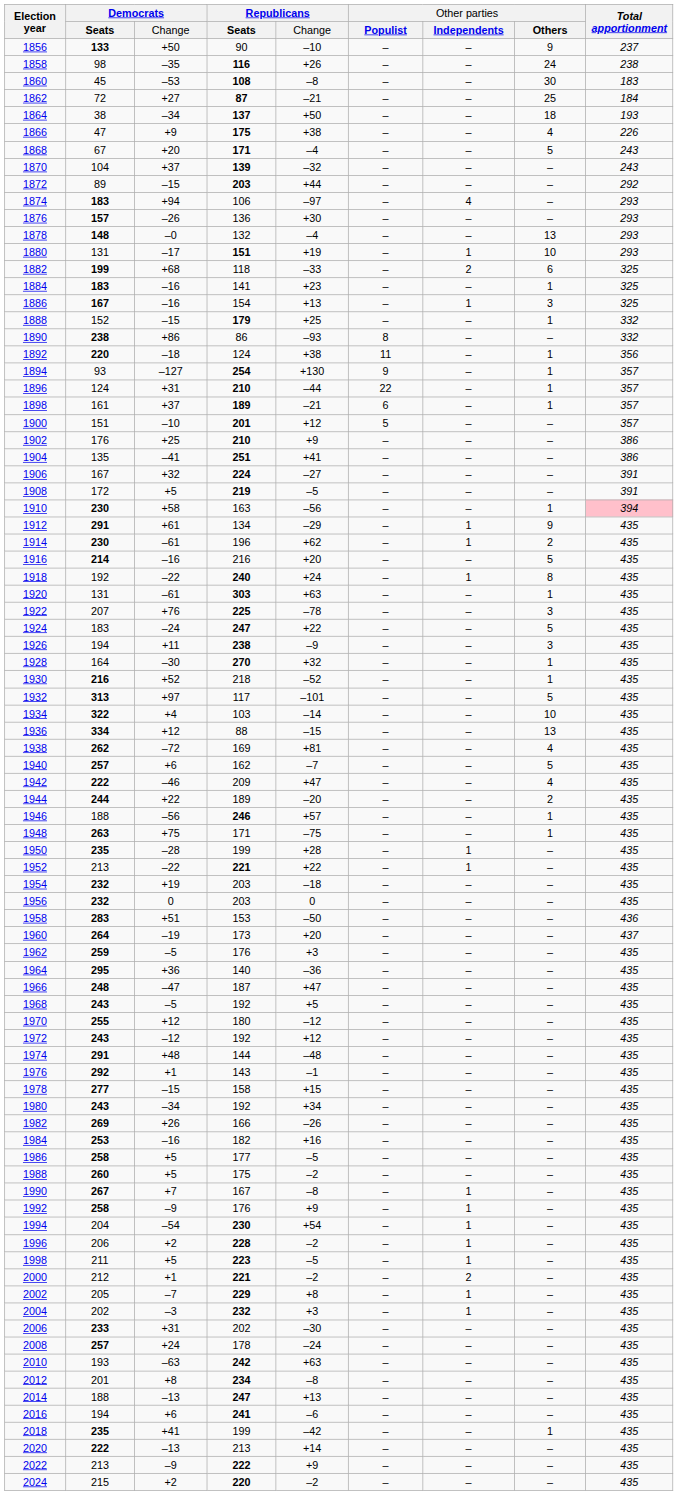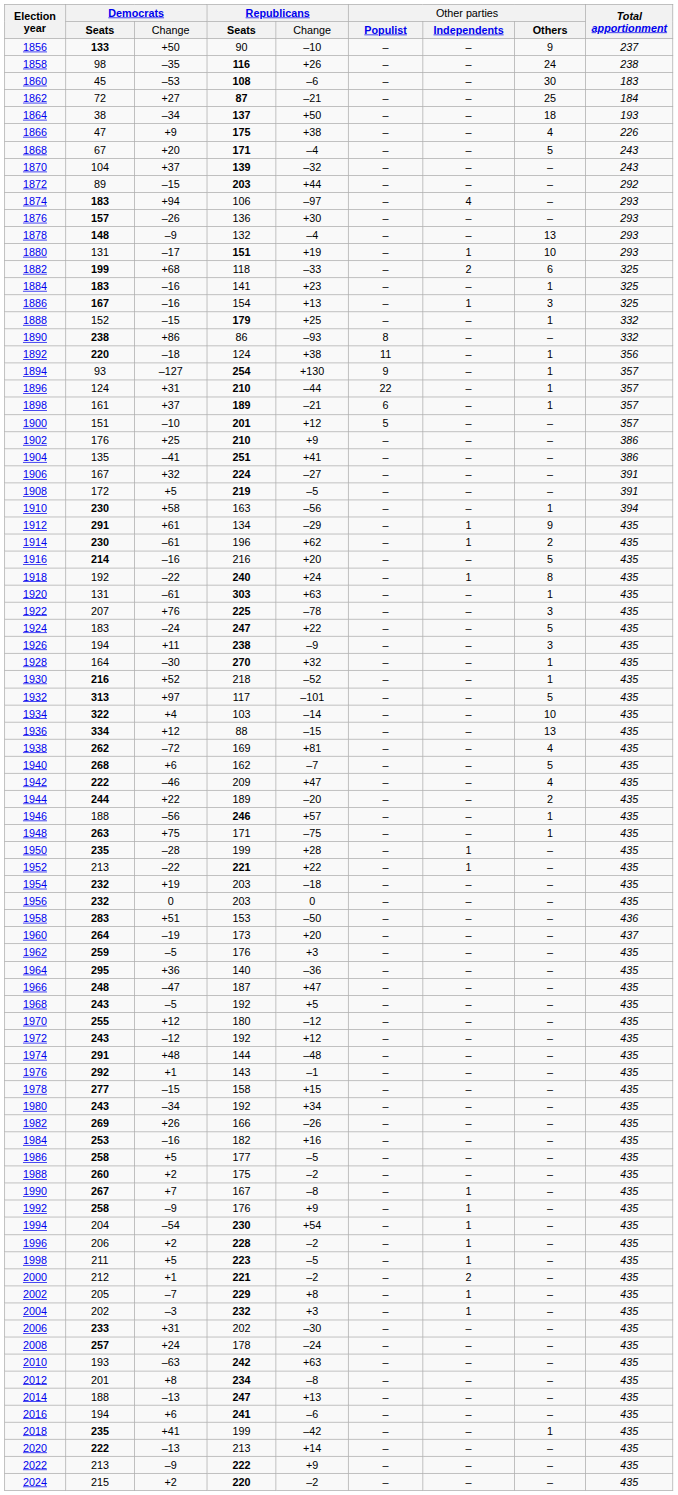1860 | column 5: –8 -> –6
1878 | column 3: –0 -> –9
1910 | column 9: pink background -> no background
1940 | column 2: 257 -> 268
1988 | column 3: +5 -> +2
